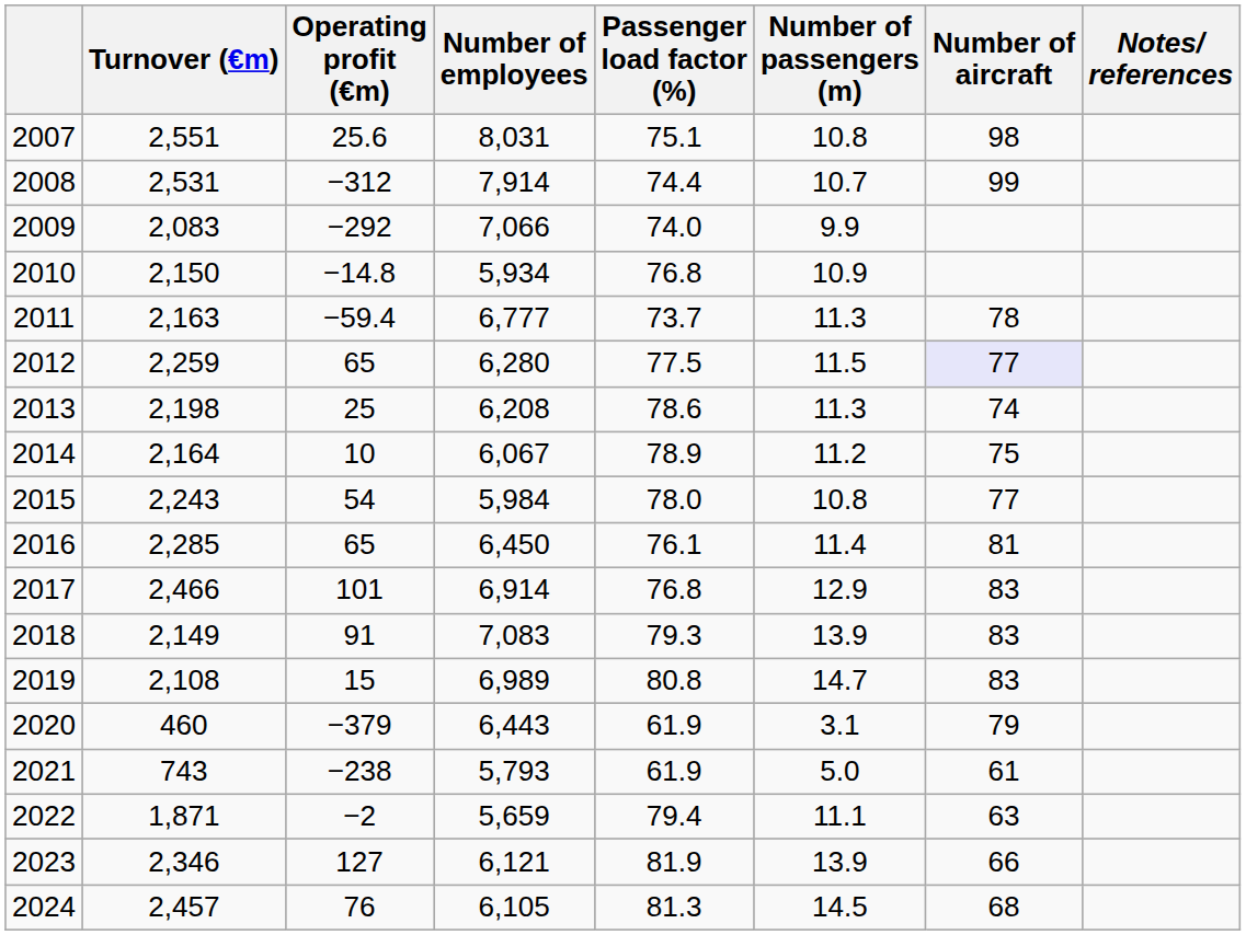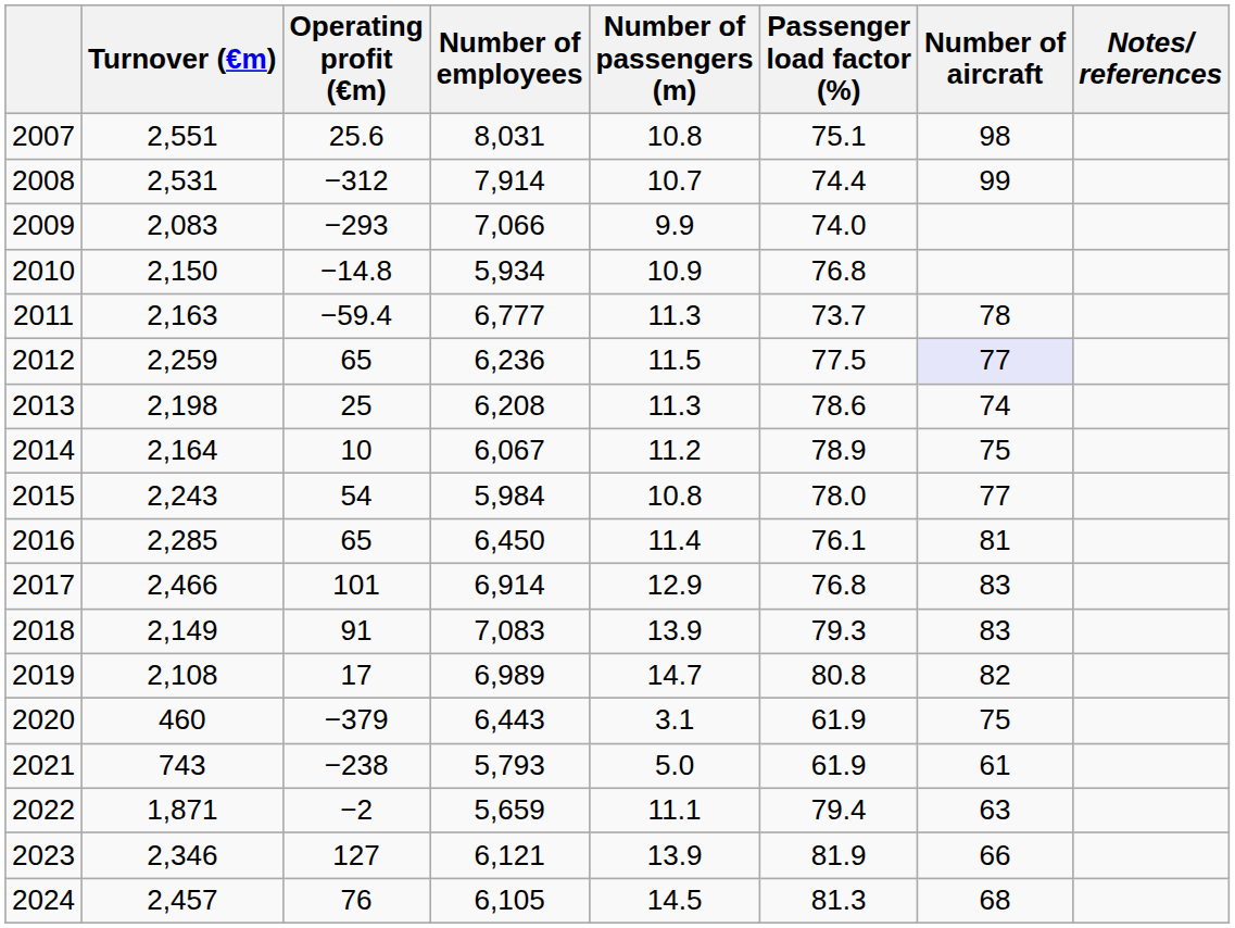columns swapped: Number of passengers (m) <-> Passenger load factor (%)
2009 | Operating profit (€m): −292 -> −293
2012 | Number of employees: 6,280 -> 6,236
2019 | Operating profit (€m): 15 -> 17
2019 | Number of aircraft: 83 -> 82
2020 | Number of aircraft: 79 -> 75
